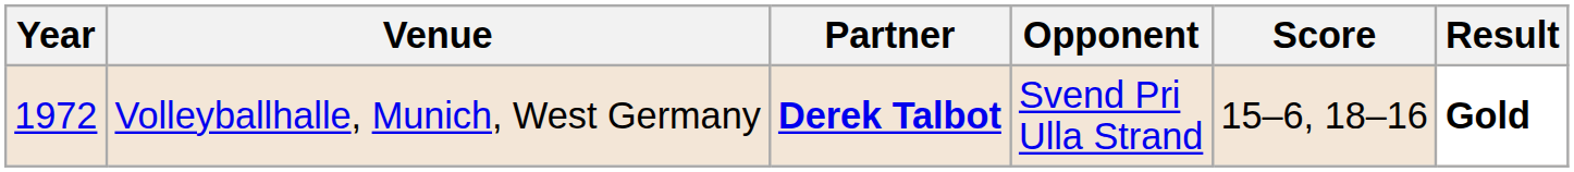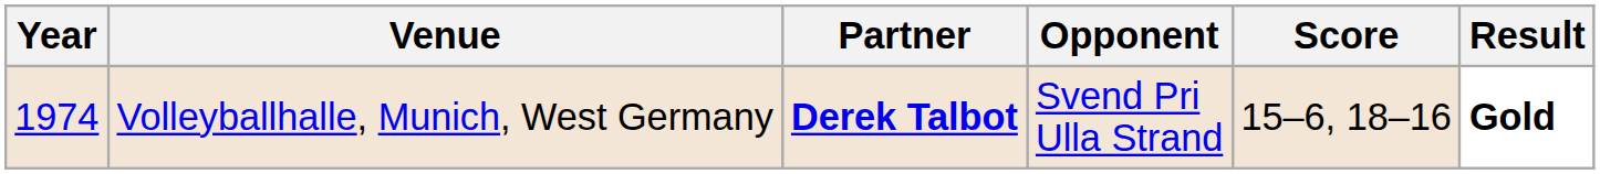Volleyballhalle, Munich, West Germany | Year: 1972 -> 1974
